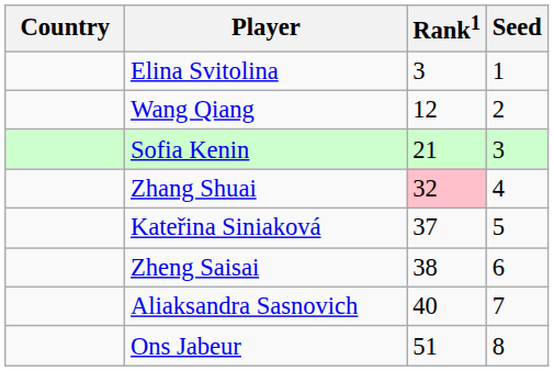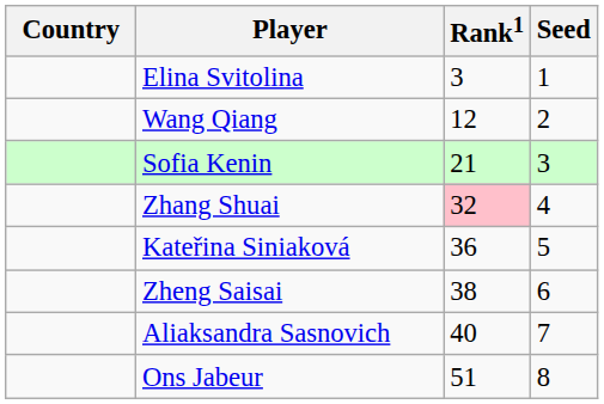Kateřina Siniaková | Rank1: 37 -> 36
